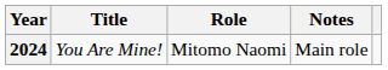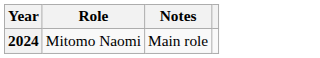- column: Title | You Are Mine!
